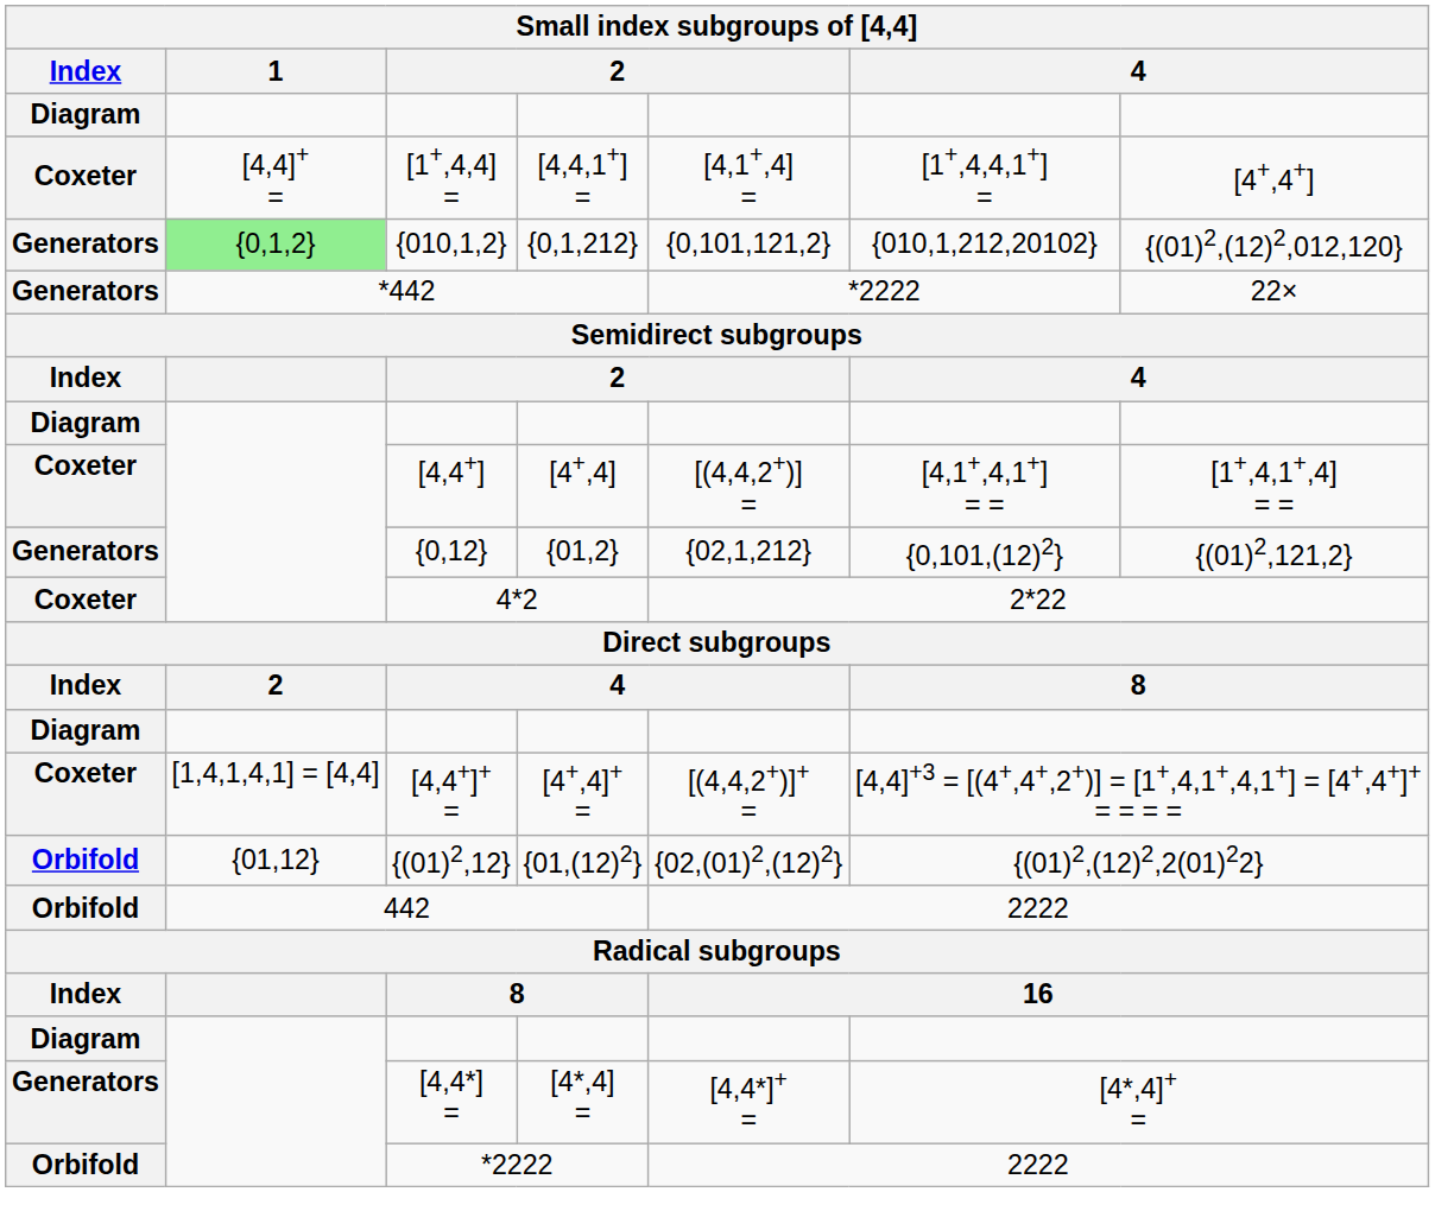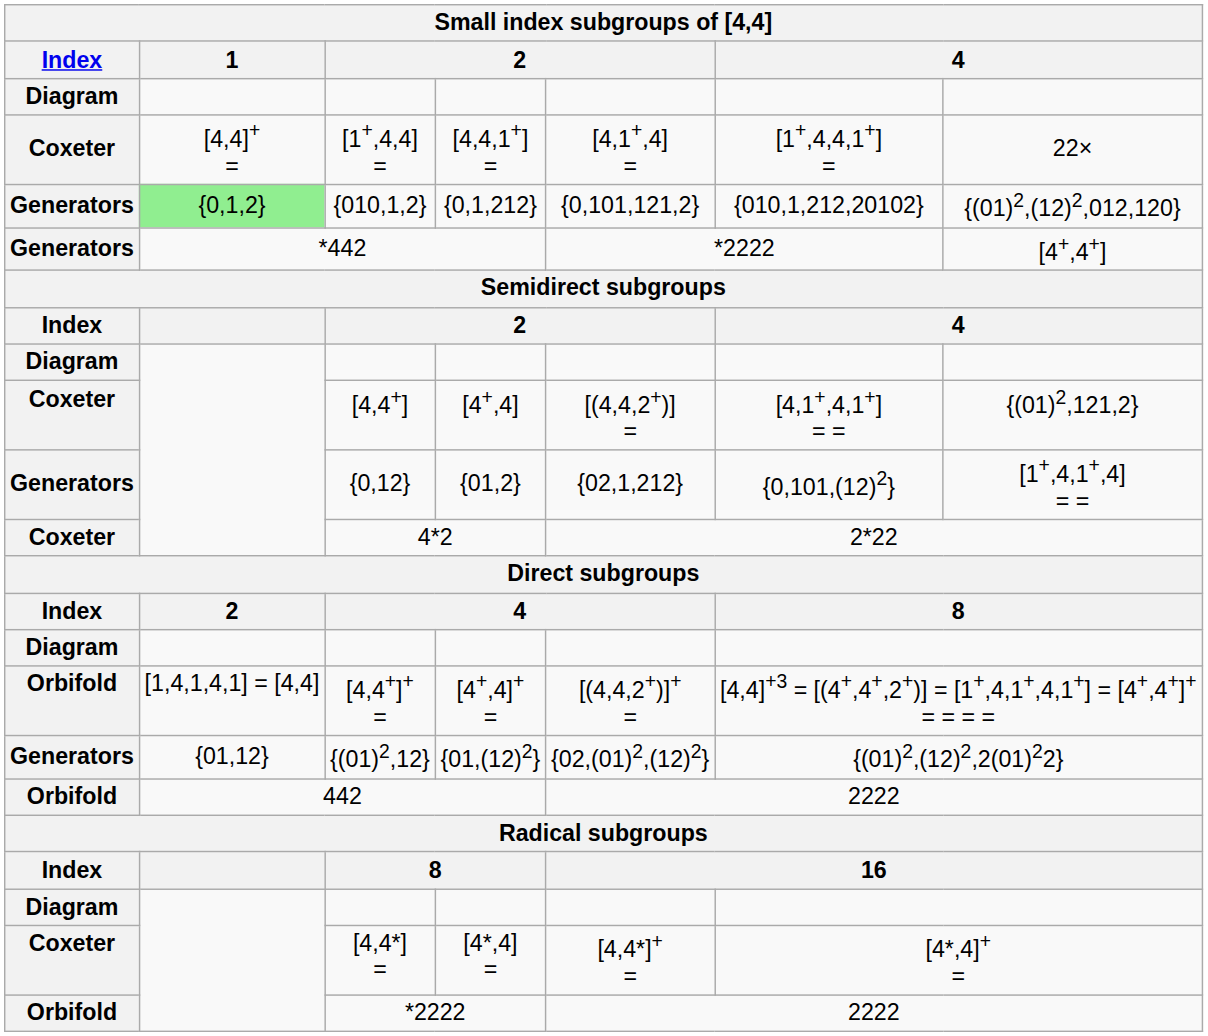[1+,4,4] = | column 7: [4+,4+] -> 22×
*442 | column 7: 22× -> [4+,4+]
[4,4+] | column 7: [1+,4,1+,4] = = -> {(01)2,121,2}
{0,12} | column 7: {(01)2,121,2} -> [1+,4,1+,4] = =
[4,4+]+ = | Index: Coxeter -> Orbifold
{(01)2,12} | Index: Orbifold -> Generators
[4,4*] = | Index: Generators -> Coxeter
